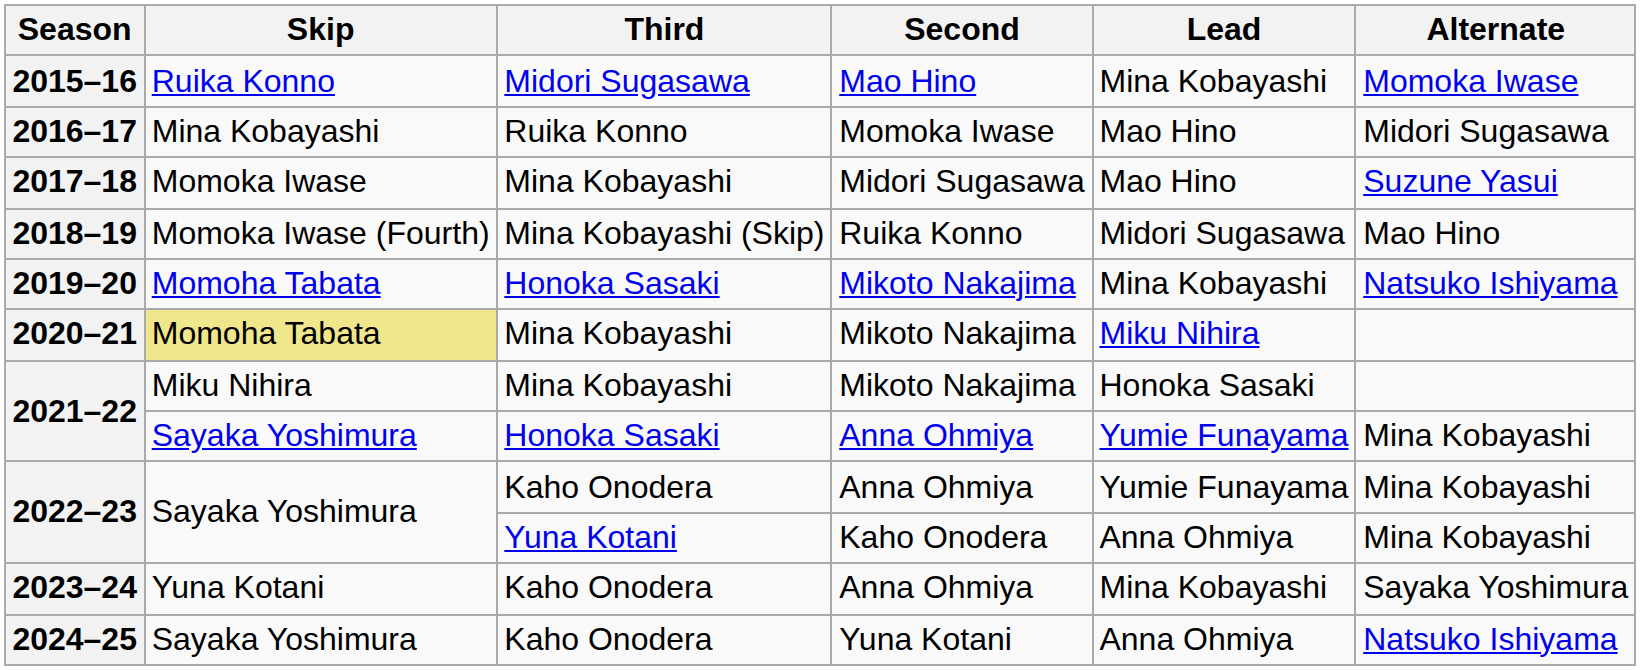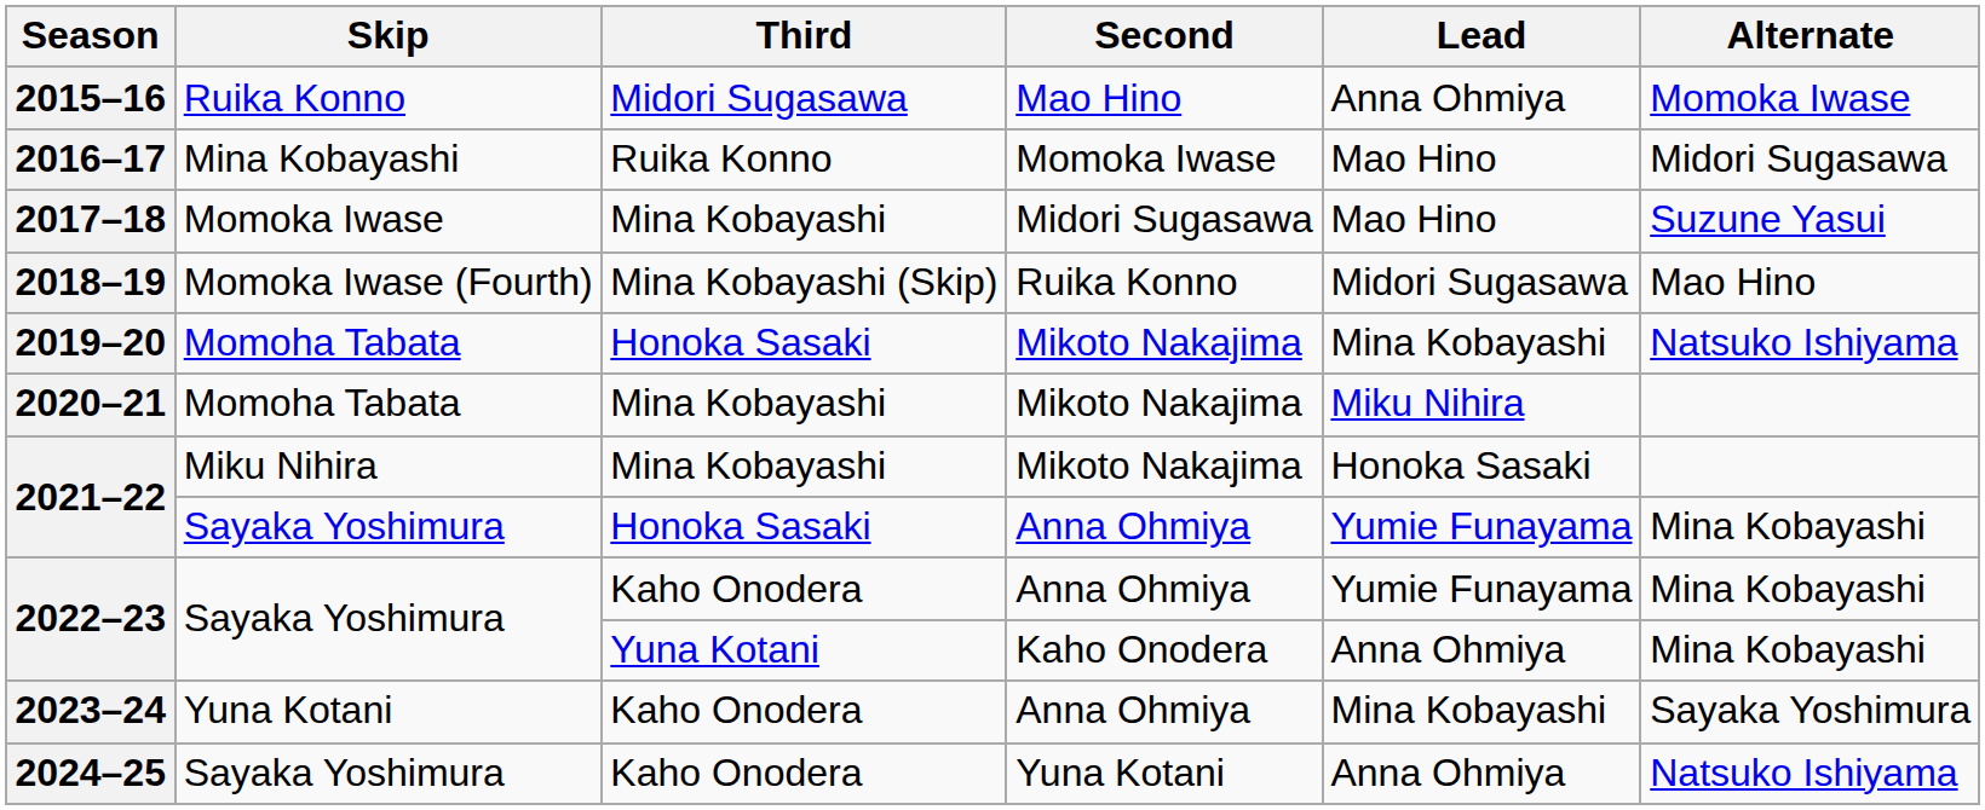2015–16 | Lead: Mina Kobayashi -> Anna Ohmiya
2020–21 | Skip: khaki background -> no background
